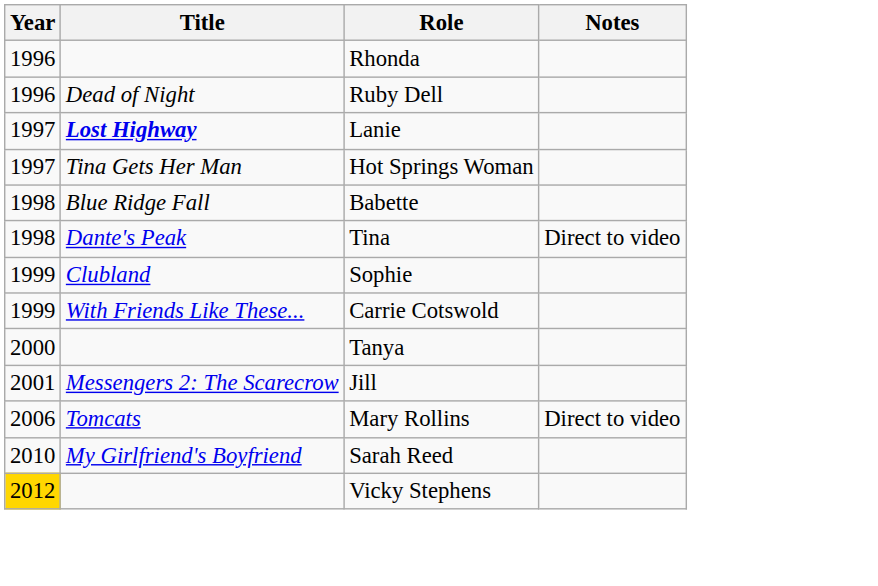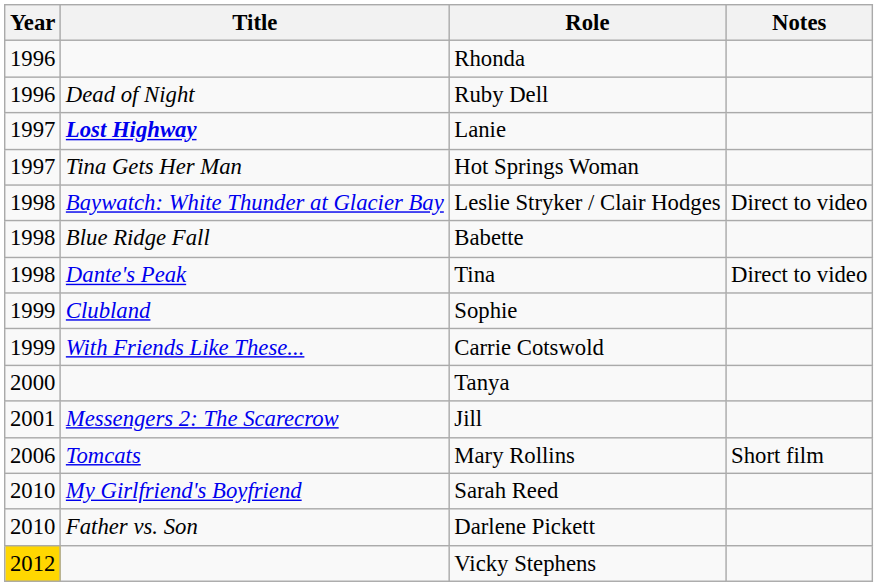+ row: 1998 | Baywatch: White Thunder at Glacier Bay | Leslie Stryker / Clair Hodges | Direct to video
Mary Rollins | Notes: Direct to video -> Short film
+ row: 2010 | Father vs. Son | Darlene Pickett
